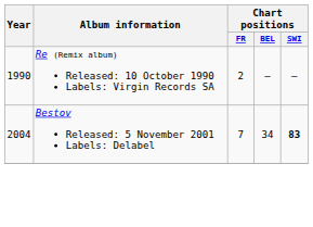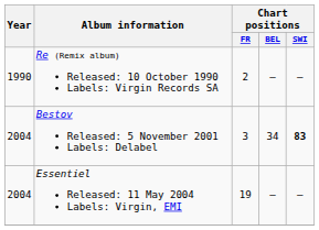Bestov Released: 5 November 2001 Labels: Delabel | Chart positions / FR: 7 -> 3
+ row: 2004 | Essentiel Released: 11 May 2004 Labels: Virgin, EMI | 19 | – | –
